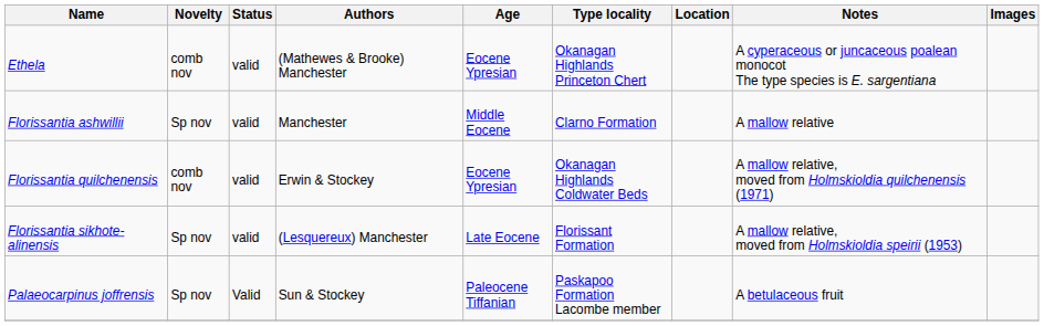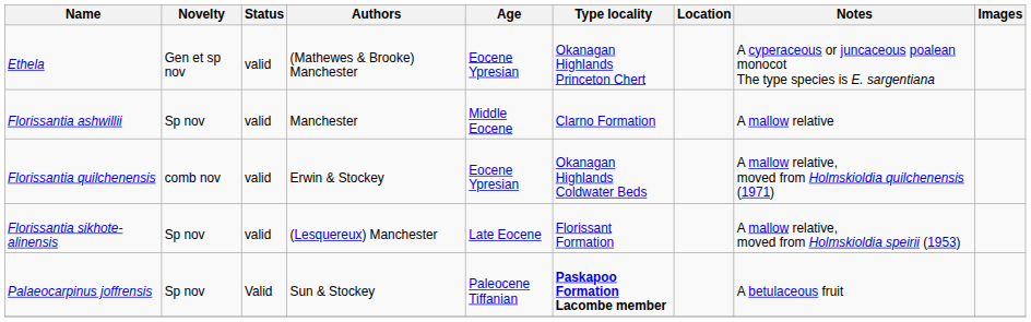Ethela | Novelty: comb nov -> Gen et sp nov
Palaeocarpinus joffrensis | Type locality: normal -> bold
